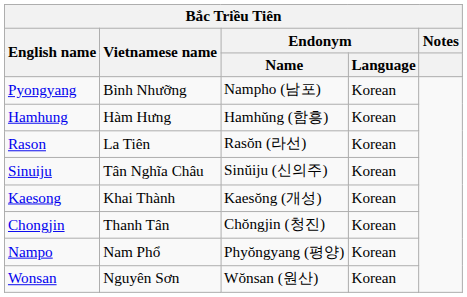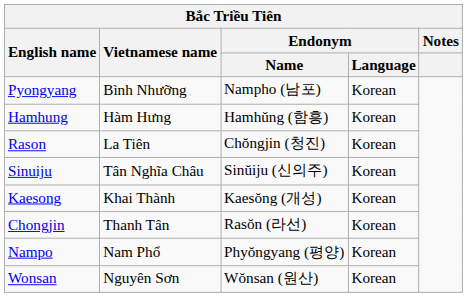Rason | Endonym / Name: Rasŏn (라선) -> Chŏngjin (청진)
Chongjin | Endonym / Name: Chŏngjin (청진) -> Rasŏn (라선)
